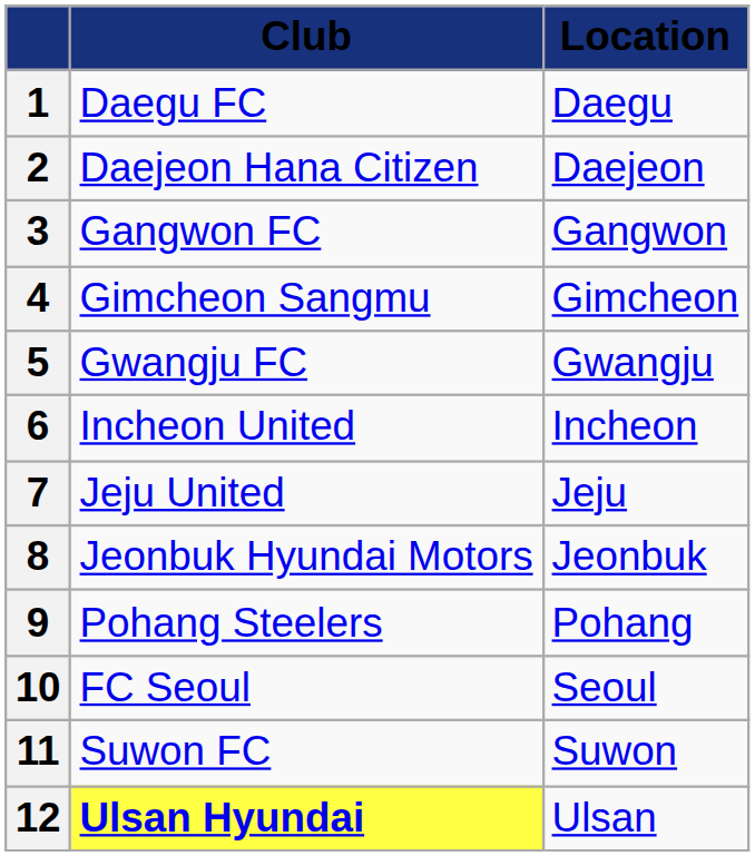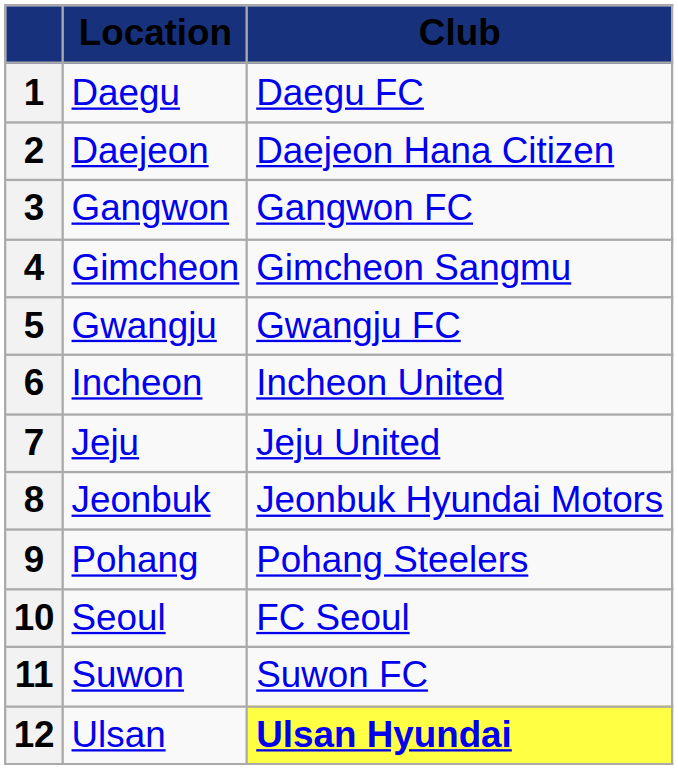columns swapped: Club <-> Location
